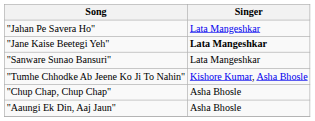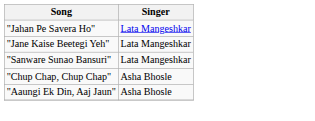"Jane Kaise Beetegi Yeh" | Singer: bold -> normal
- row: "Tumhe Chhodke Ab Jeene Ko Ji To Nahin" | Kishore Kumar, Asha Bhosle
